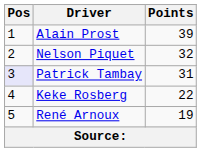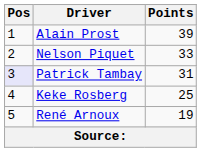Nelson Piquet | Points: 32 -> 33
Keke Rosberg | Points: 22 -> 25
